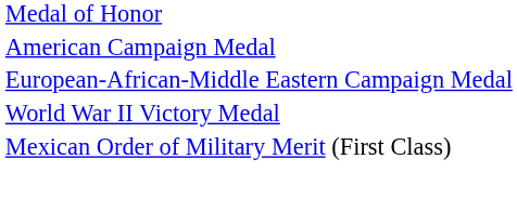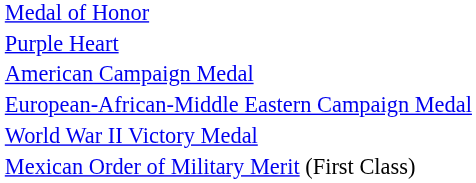+ row: Purple Heart
